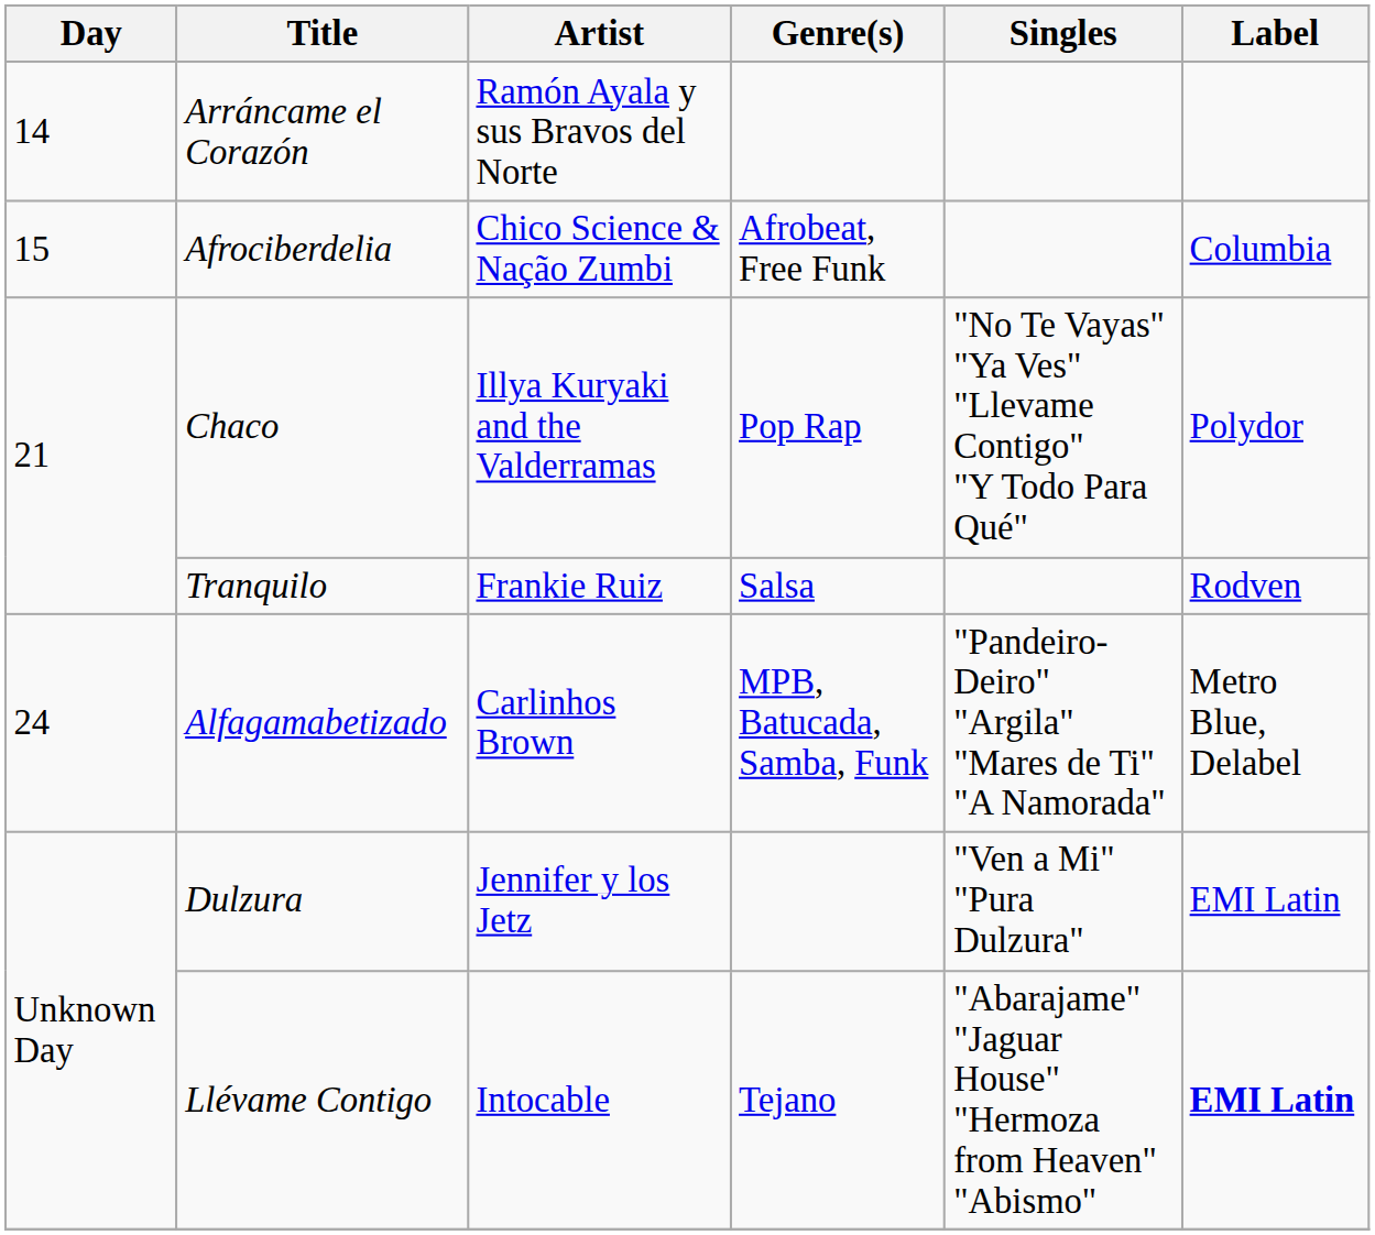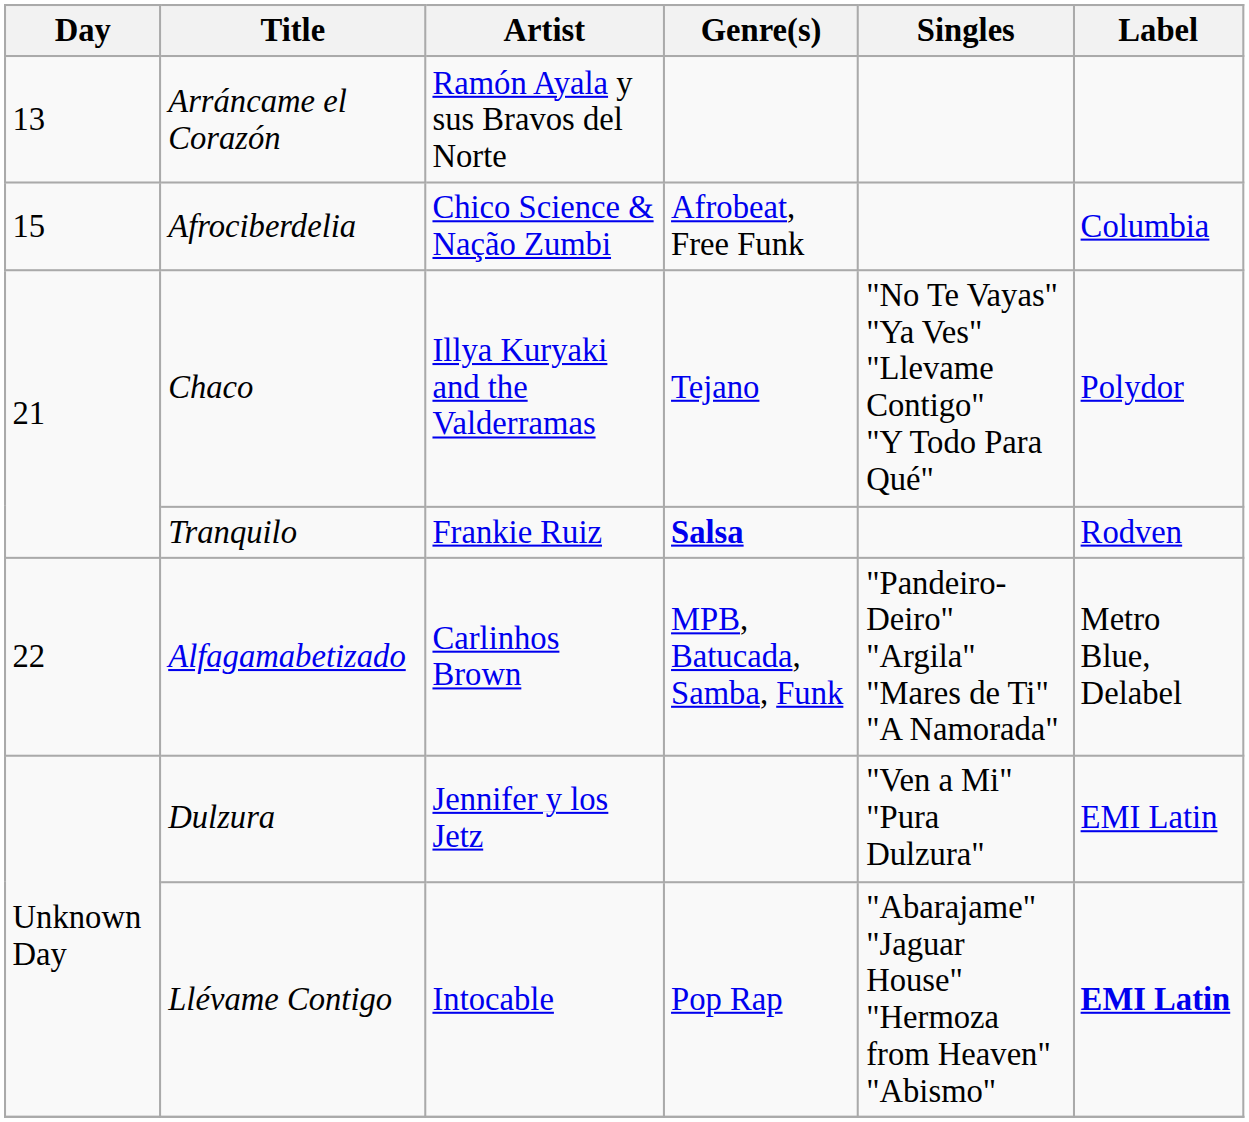Arráncame el Corazón | Day: 14 -> 13
Chaco | Genre(s): Pop Rap -> Tejano
Tranquilo | Genre(s): normal -> bold
Alfagamabetizado | Day: 24 -> 22
Llévame Contigo | Genre(s): Tejano -> Pop Rap
